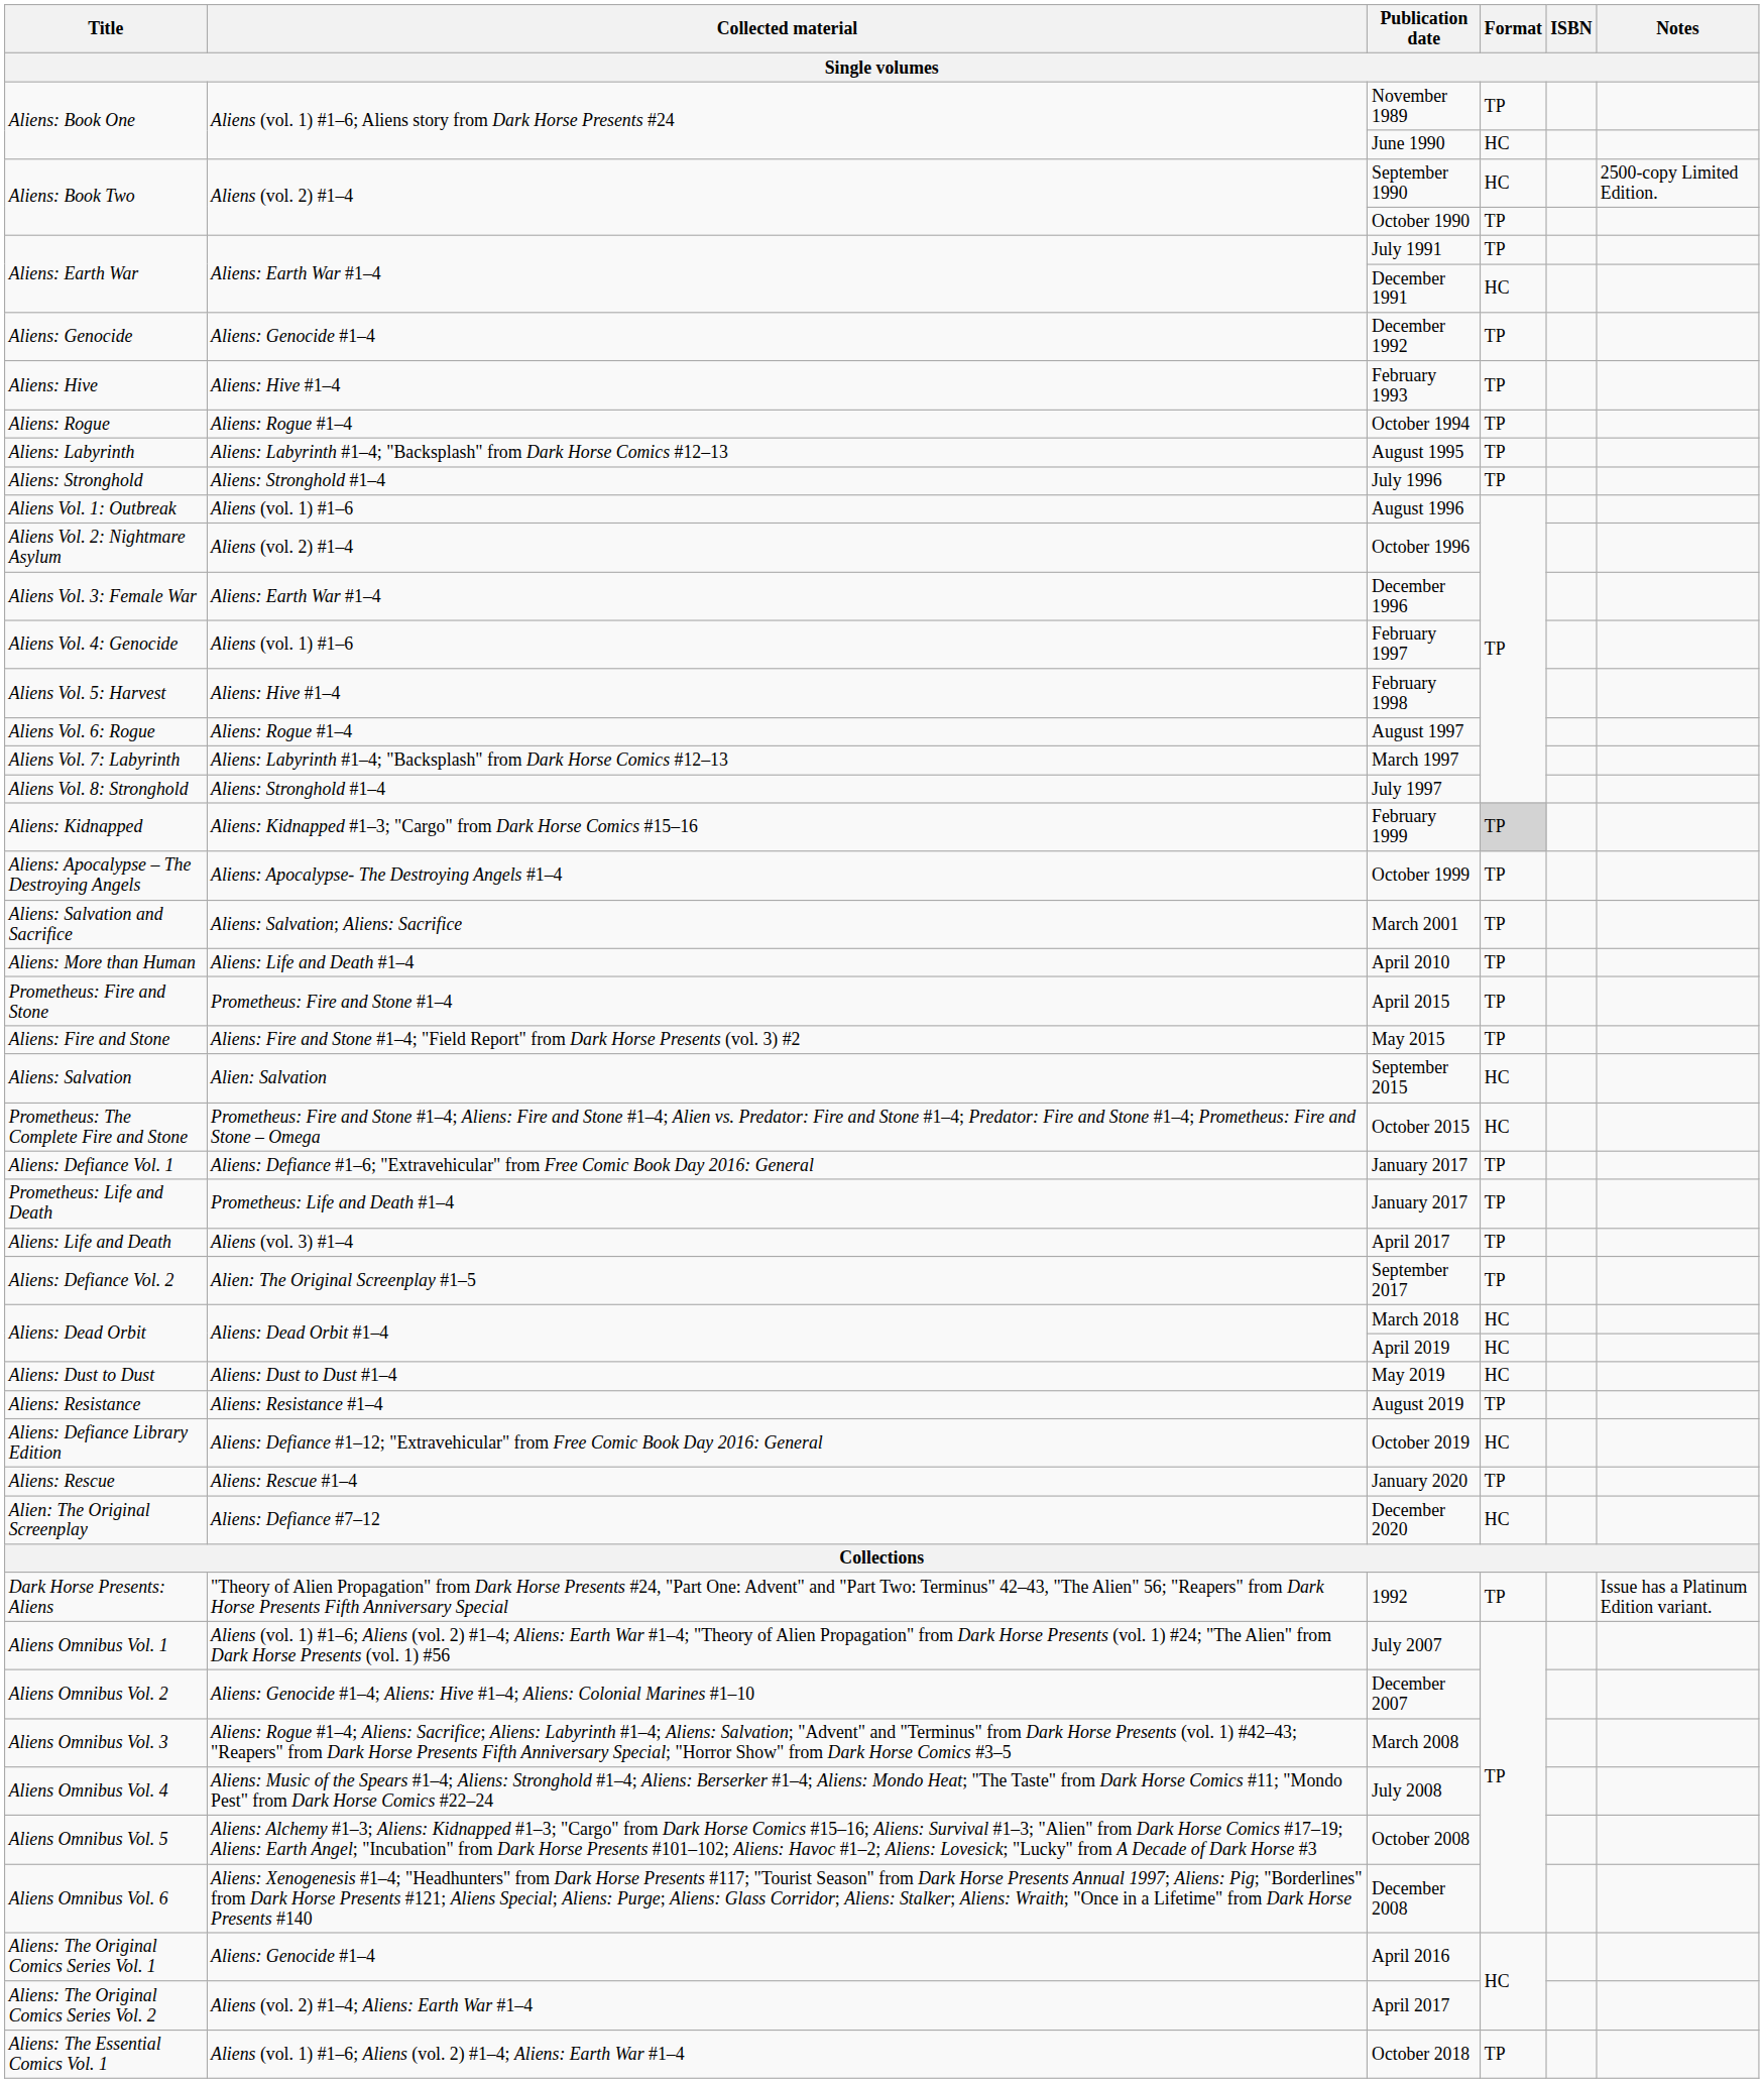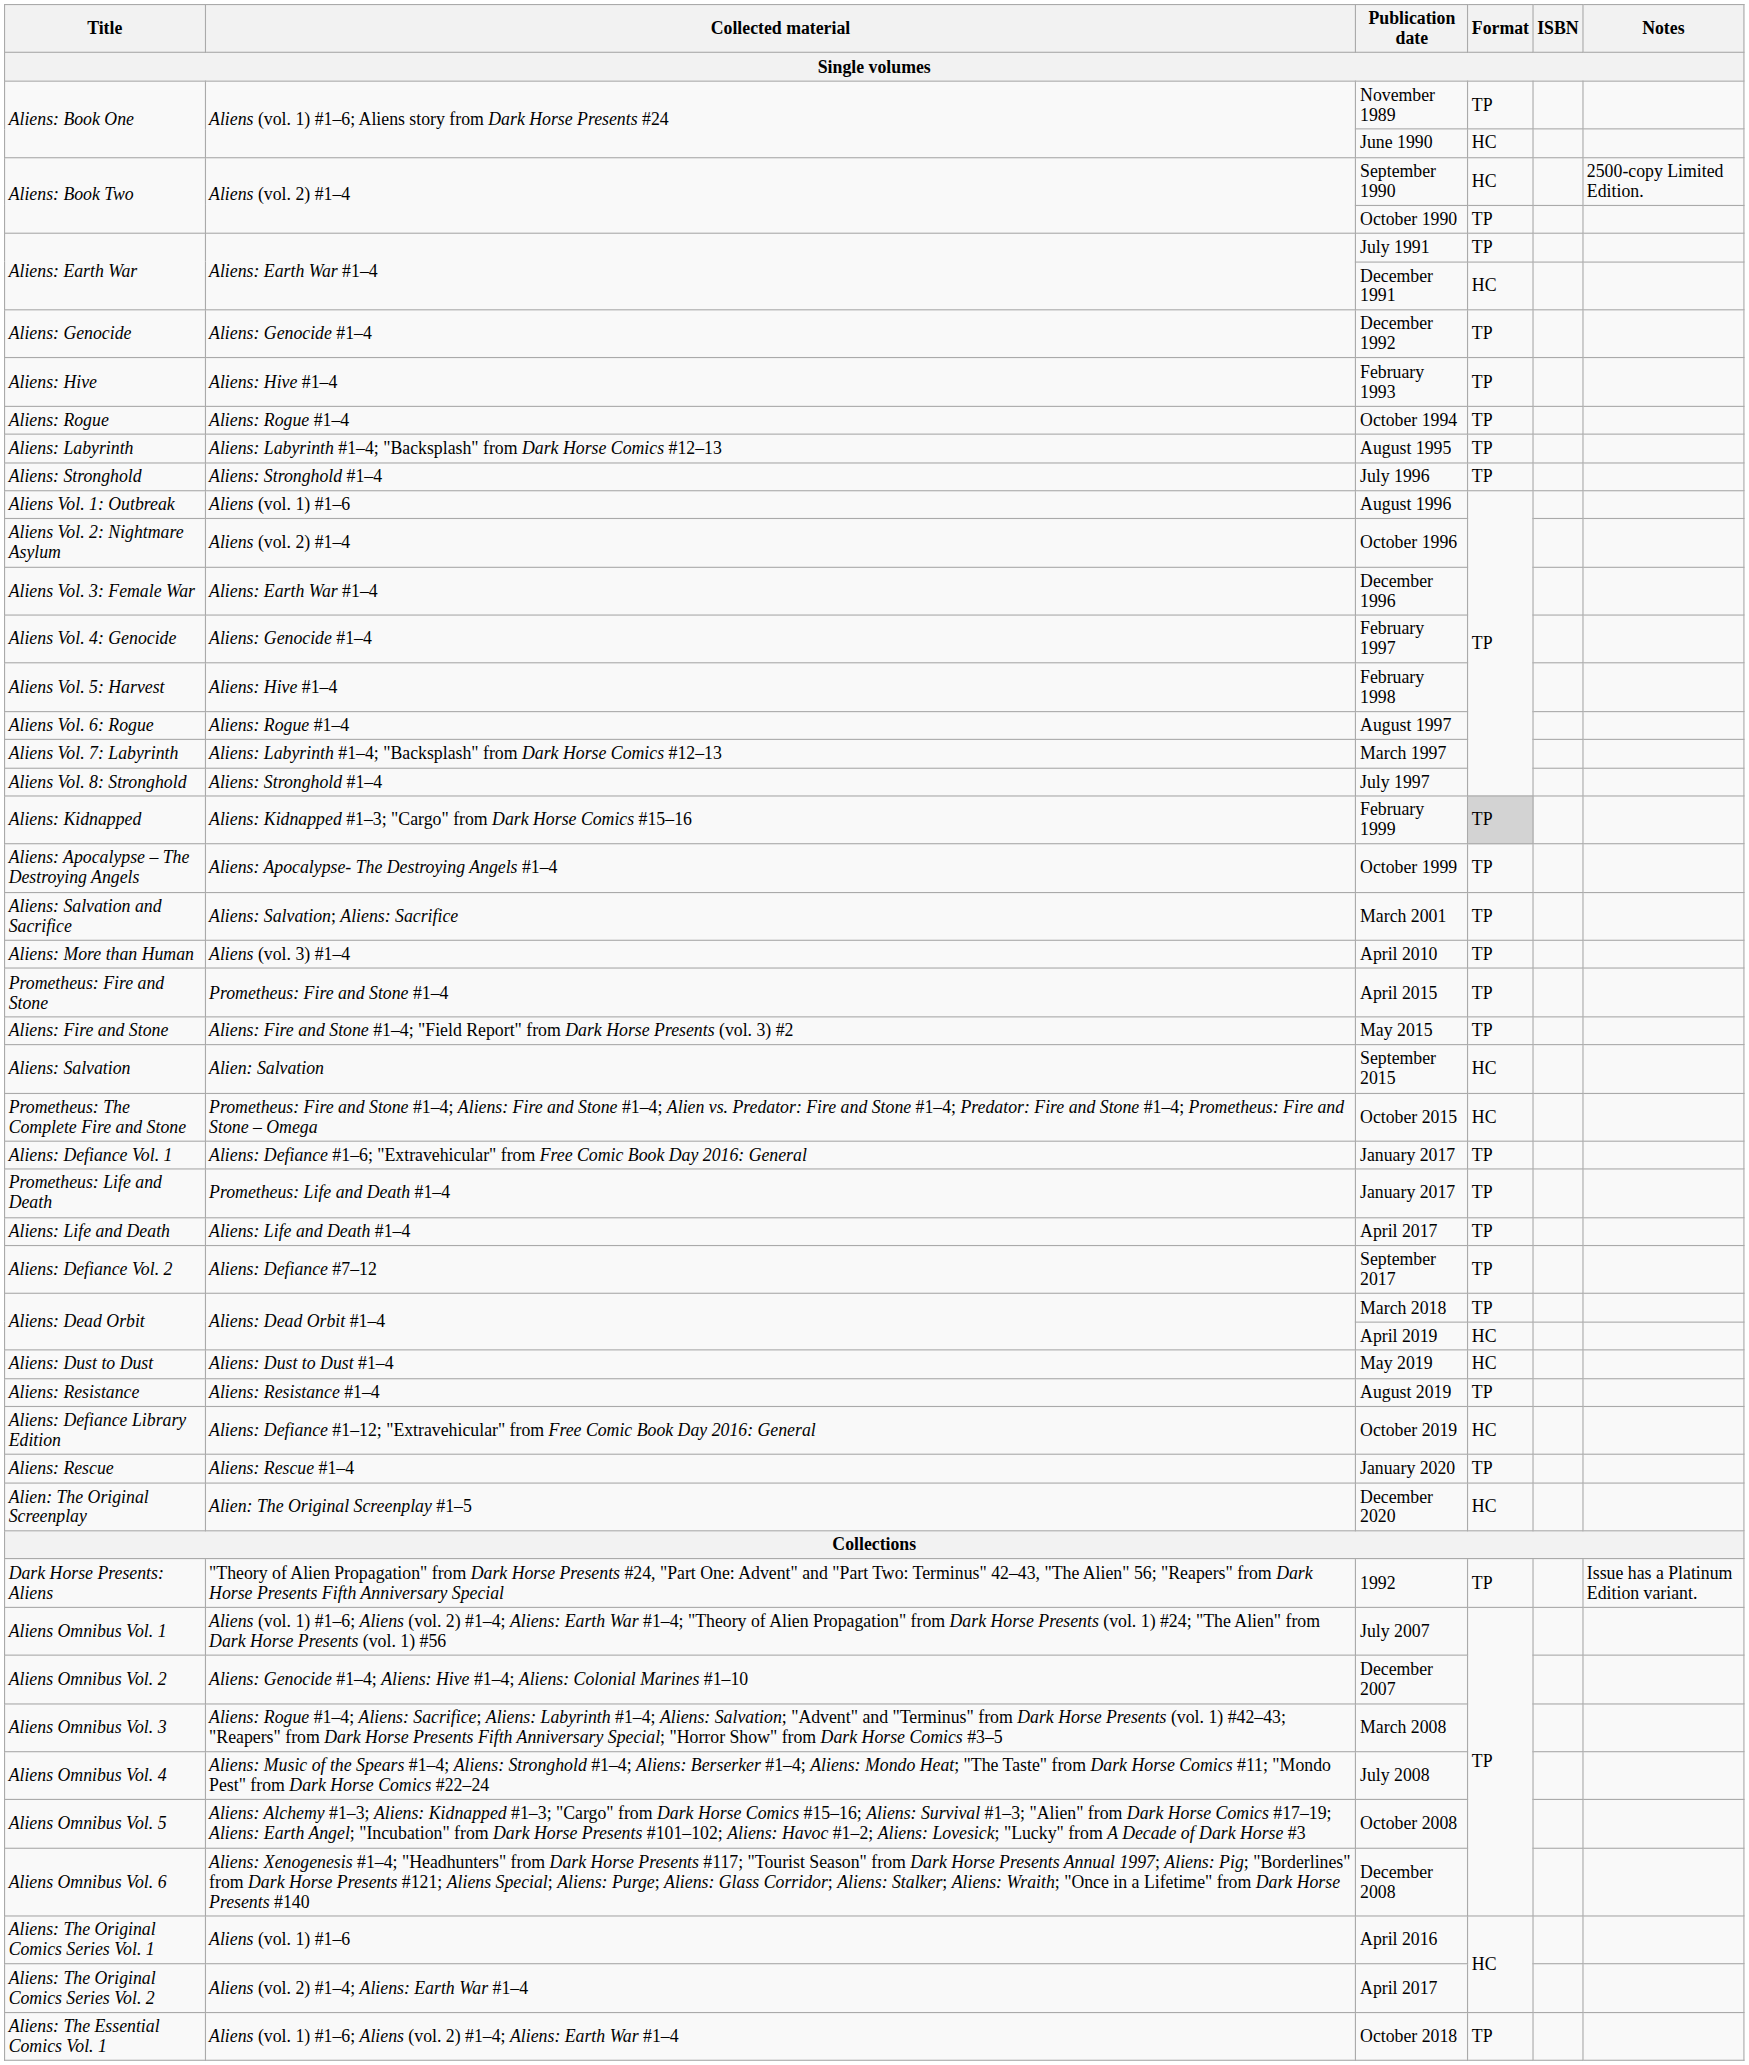February 1997 | Collected material: Aliens (vol. 1) #1–6 -> Aliens: Genocide #1–4
April 2010 | Collected material: Aliens: Life and Death #1–4 -> Aliens (vol. 3) #1–4
Aliens: Life and Death / April 2017 | Collected material: Aliens (vol. 3) #1–4 -> Aliens: Life and Death #1–4
September 2017 | Collected material: Alien: The Original Screenplay #1–5 -> Aliens: Defiance #7–12
March 2018 | Format: HC -> TP
December 2020 | Collected material: Aliens: Defiance #7–12 -> Alien: The Original Screenplay #1–5
April 2016 | Collected material: Aliens: Genocide #1–4 -> Aliens (vol. 1) #1–6
